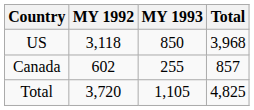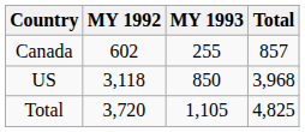rows swapped: US <-> Canada
